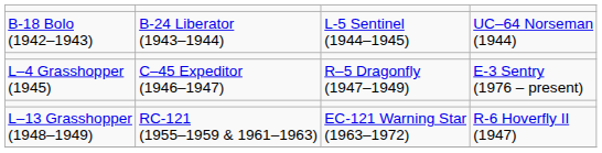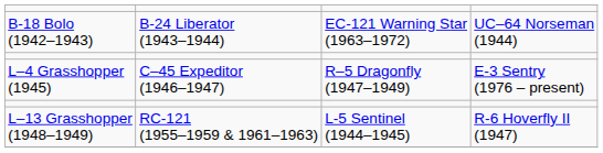B-18 Bolo (1942–1943) | column 3: L-5 Sentinel (1944–1945) -> EC-121 Warning Star (1963–1972)
L–13 Grasshopper (1948–1949) | column 3: EC-121 Warning Star (1963–1972) -> L-5 Sentinel (1944–1945)
